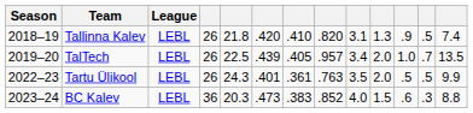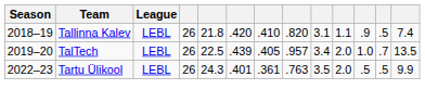Tallinna Kalev | column 10: 1.3 -> 1.1
- row: 2023–24 | BC Kalev | LEBL | 36 | 20.3 | .473 | .383 | .852 | 4.0 | 1.5 | .6 | .3 | 8.8
